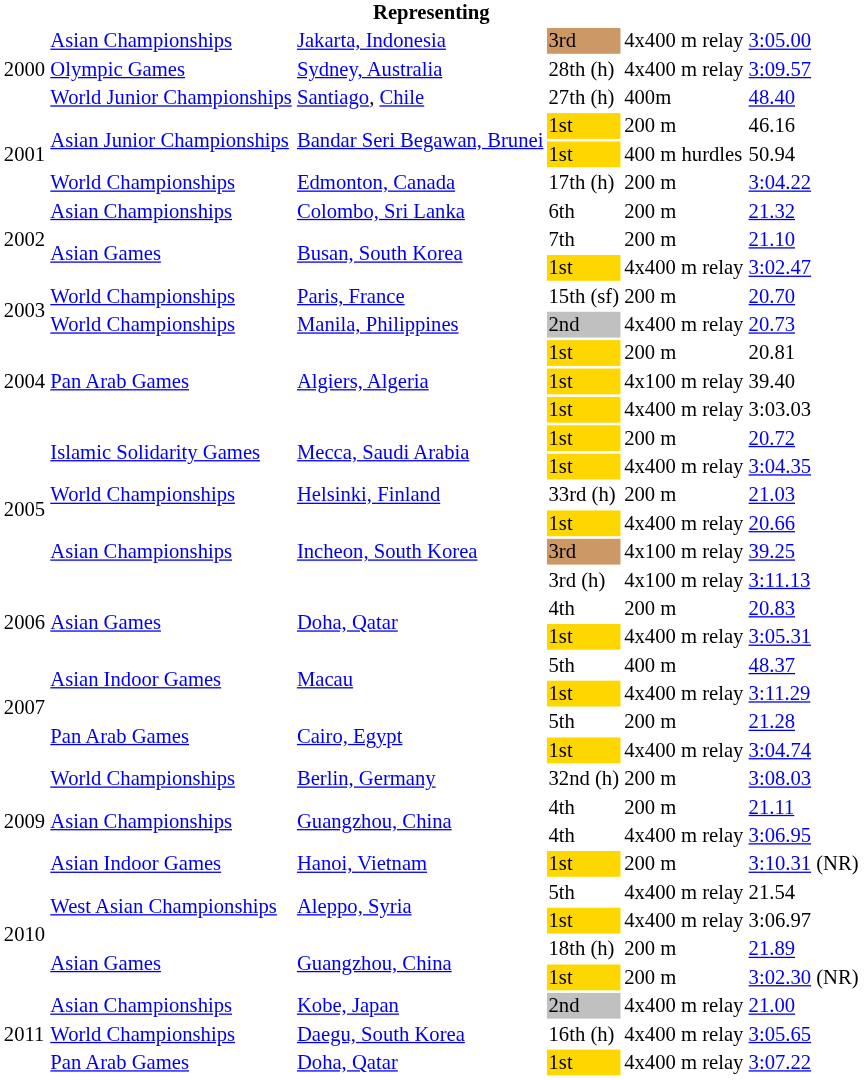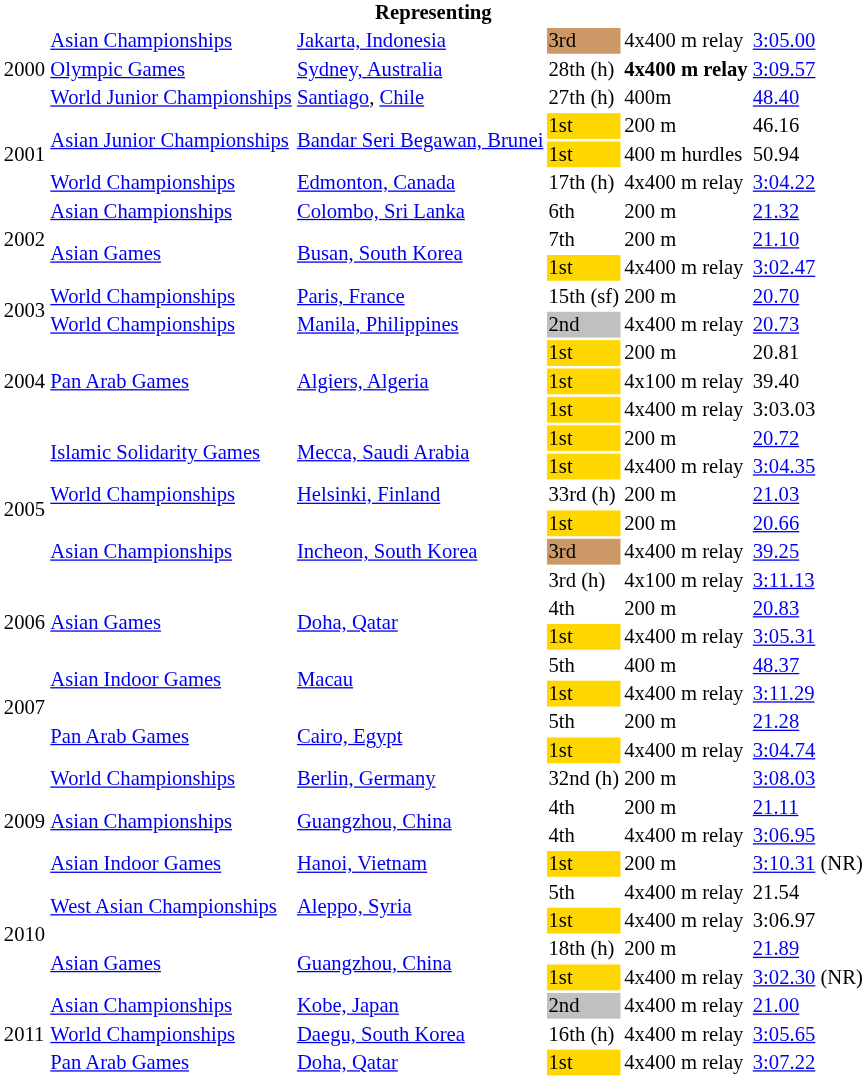Sydney, Australia | column 5: normal -> bold
Edmonton, Canada | column 5: 200 m -> 4x400 m relay
Incheon, South Korea / 1st | column 5: 4x400 m relay -> 200 m
Incheon, South Korea / 3rd | column 5: 4x100 m relay -> 4x400 m relay
Guangzhou, China / 1st | column 5: 200 m -> 4x400 m relay
